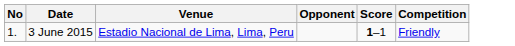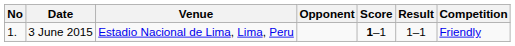+ column: Result | 1–1
